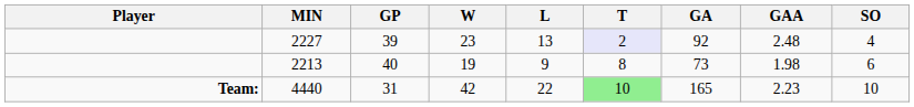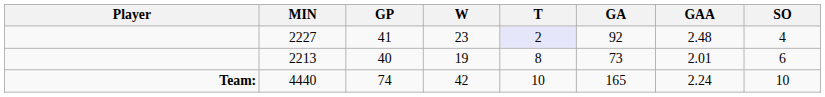- column: L | 13 | 9 | 22
2227 | GP: 39 -> 41
2213 | GAA: 1.98 -> 2.01
4440 | GP: 31 -> 74
4440 | T: lightgreen background -> no background
4440 | GAA: 2.23 -> 2.24
